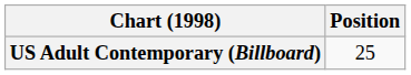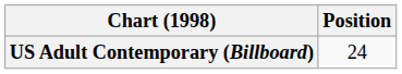US Adult Contemporary (Billboard) | Position: 25 -> 24
